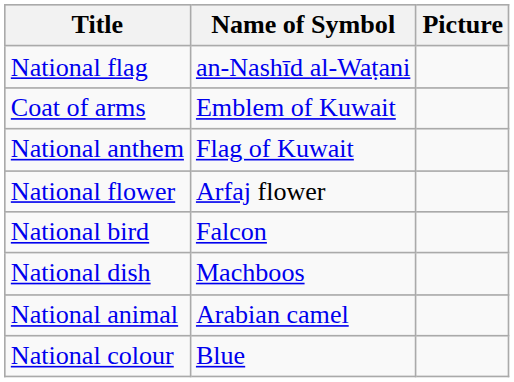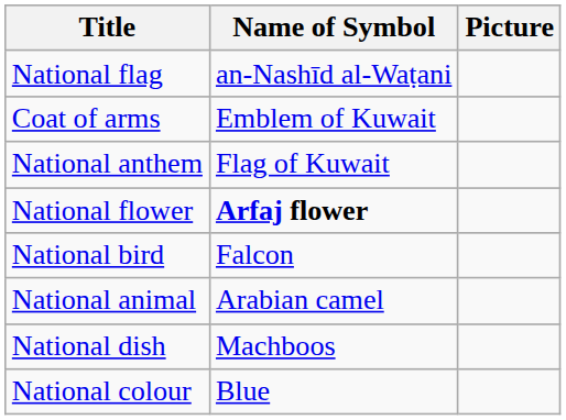National flower | Name of Symbol: normal -> bold
rows swapped: National animal <-> National dish
